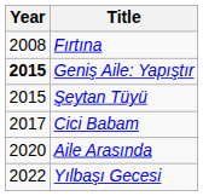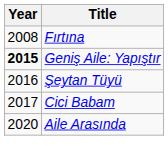Şeytan Tüyü | Year: 2015 -> 2016
- row: 2022 | Yılbaşı Gecesi
